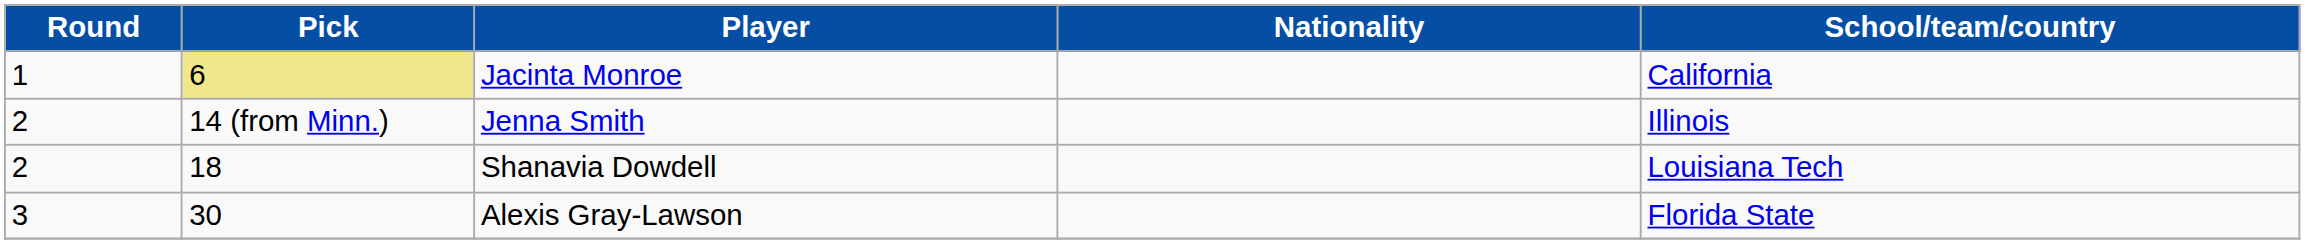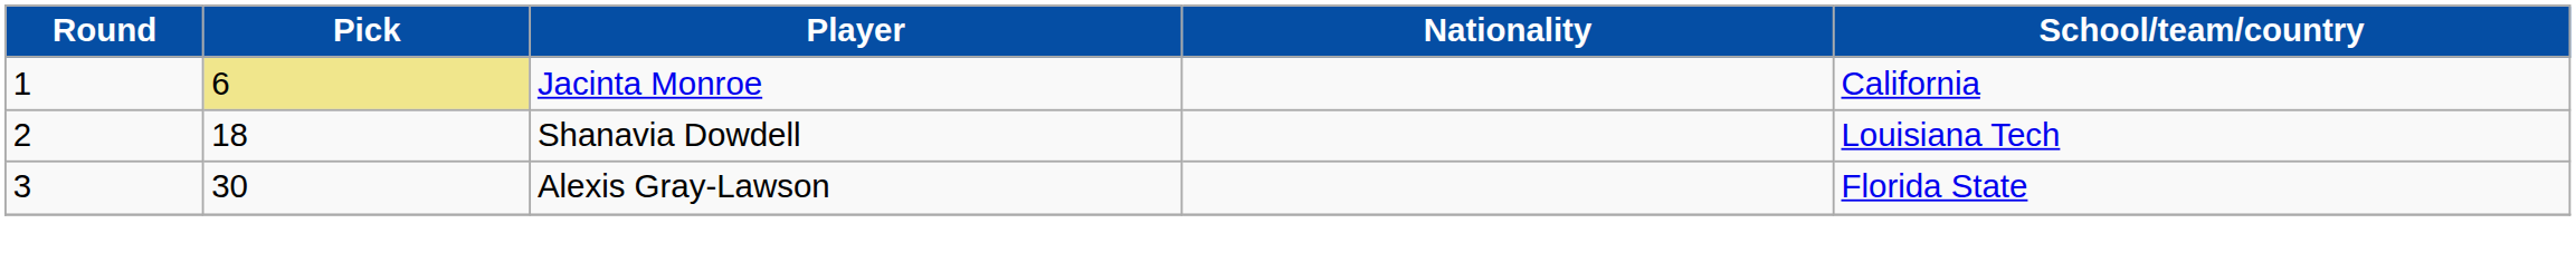- row: 2 | 14 (from Minn.) | Jenna Smith | Illinois
